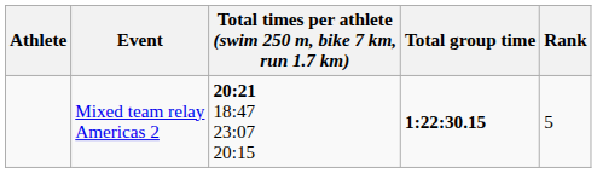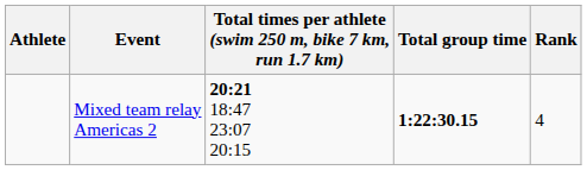Mixed team relay Americas 2 | Rank: 5 -> 4
